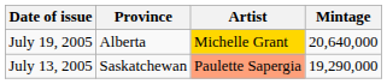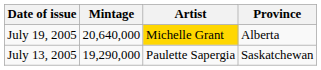columns swapped: Province <-> Mintage
July 13, 2005 | Artist: lightsalmon background -> no background
